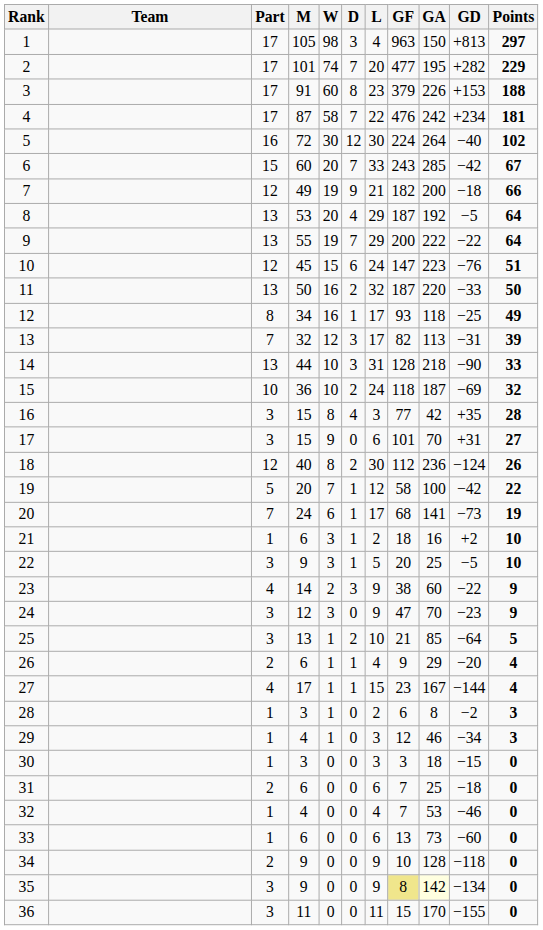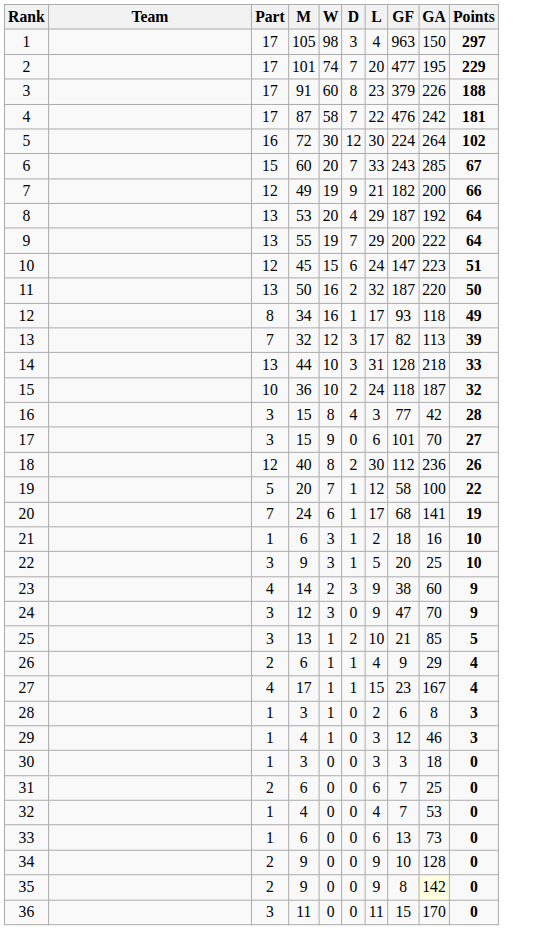- column: GD | +813 | +282 | +153 | +234 | −40 | −42 | −18 | −5 | −22 | −76 | −33 | −25 | −31 | −90 | −69 | +35 | +31 | −124 | −42 | −73 | +2 | −5 | −22 | −23 | −64 | −20 | −144 | −2 | −34 | −15 | −18 | −46 | −60 | −118 | −134 | −155
35 | Part: 3 -> 2
35 | GF: khaki background -> no background
